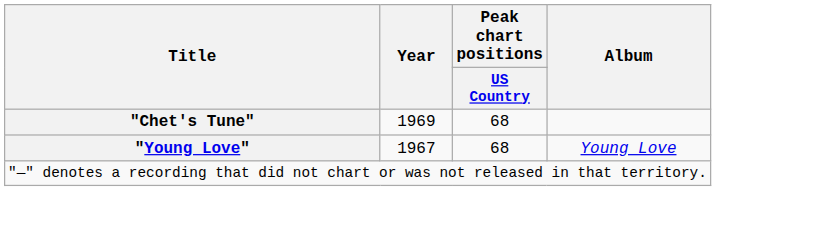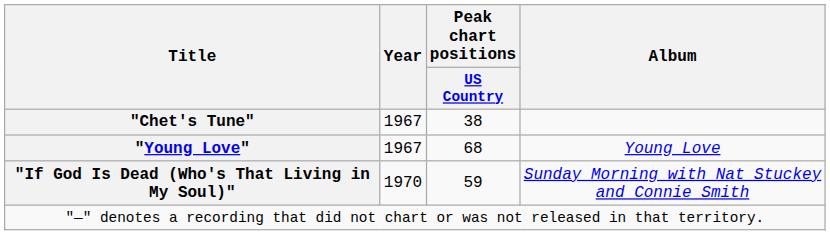"Chet's Tune" | Year: 1969 -> 1967
"Chet's Tune" | Peak chart positions / US Country: 68 -> 38
+ row: "If God Is Dead (Who's That Living in My Soul)" | 1970 | 59 | Sunday Morning with Nat Stuckey and Connie Smith
